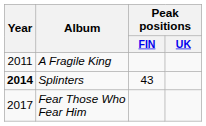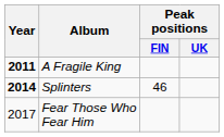A Fragile King | Year: normal -> bold
Splinters | Peak positions / FIN: 43 -> 46
